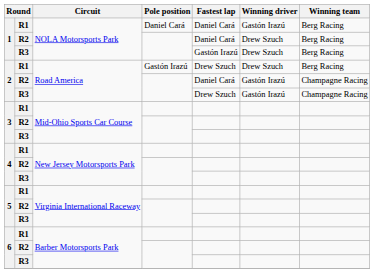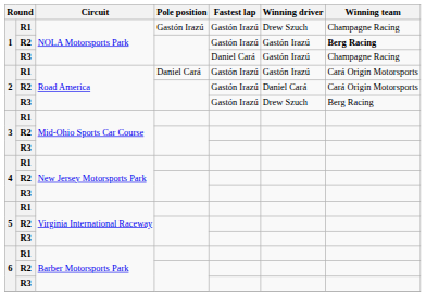1 / R1 | Pole position: Daniel Cará -> Gastón Irazú
1 / R1 | Fastest lap: Daniel Cará -> Gastón Irazú
1 / R1 | Winning driver: Gastón Irazú -> Drew Szuch
1 / R1 | Winning team: Berg Racing -> Champagne Racing
1 / R2 | Fastest lap: Daniel Cará -> Gastón Irazú
1 / R2 | Winning driver: Drew Szuch -> Gastón Irazú
1 / R2 | Winning team: normal -> bold
1 / R3 | Fastest lap: Gastón Irazú -> Daniel Cará
1 / R3 | Winning driver: Drew Szuch -> Gastón Irazú
1 / R3 | Winning team: Berg Racing -> Champagne Racing
2 / R1 | Pole position: Gastón Irazú -> Daniel Cará
2 / R1 | Fastest lap: Drew Szuch -> Gastón Irazú
2 / R1 | Winning driver: Drew Szuch -> Gastón Irazú
2 / R1 | Winning team: Berg Racing -> Cará Origin Motorsports
2 / R2 | Fastest lap: Daniel Cará -> Gastón Irazú
2 / R2 | Winning driver: Gastón Irazú -> Daniel Cará
2 / R2 | Winning team: Champagne Racing -> Cará Origin Motorsports
2 / R3 | Fastest lap: Drew Szuch -> Gastón Irazú
2 / R3 | Winning driver: Gastón Irazú -> Drew Szuch
2 / R3 | Winning team: Champagne Racing -> Berg Racing
